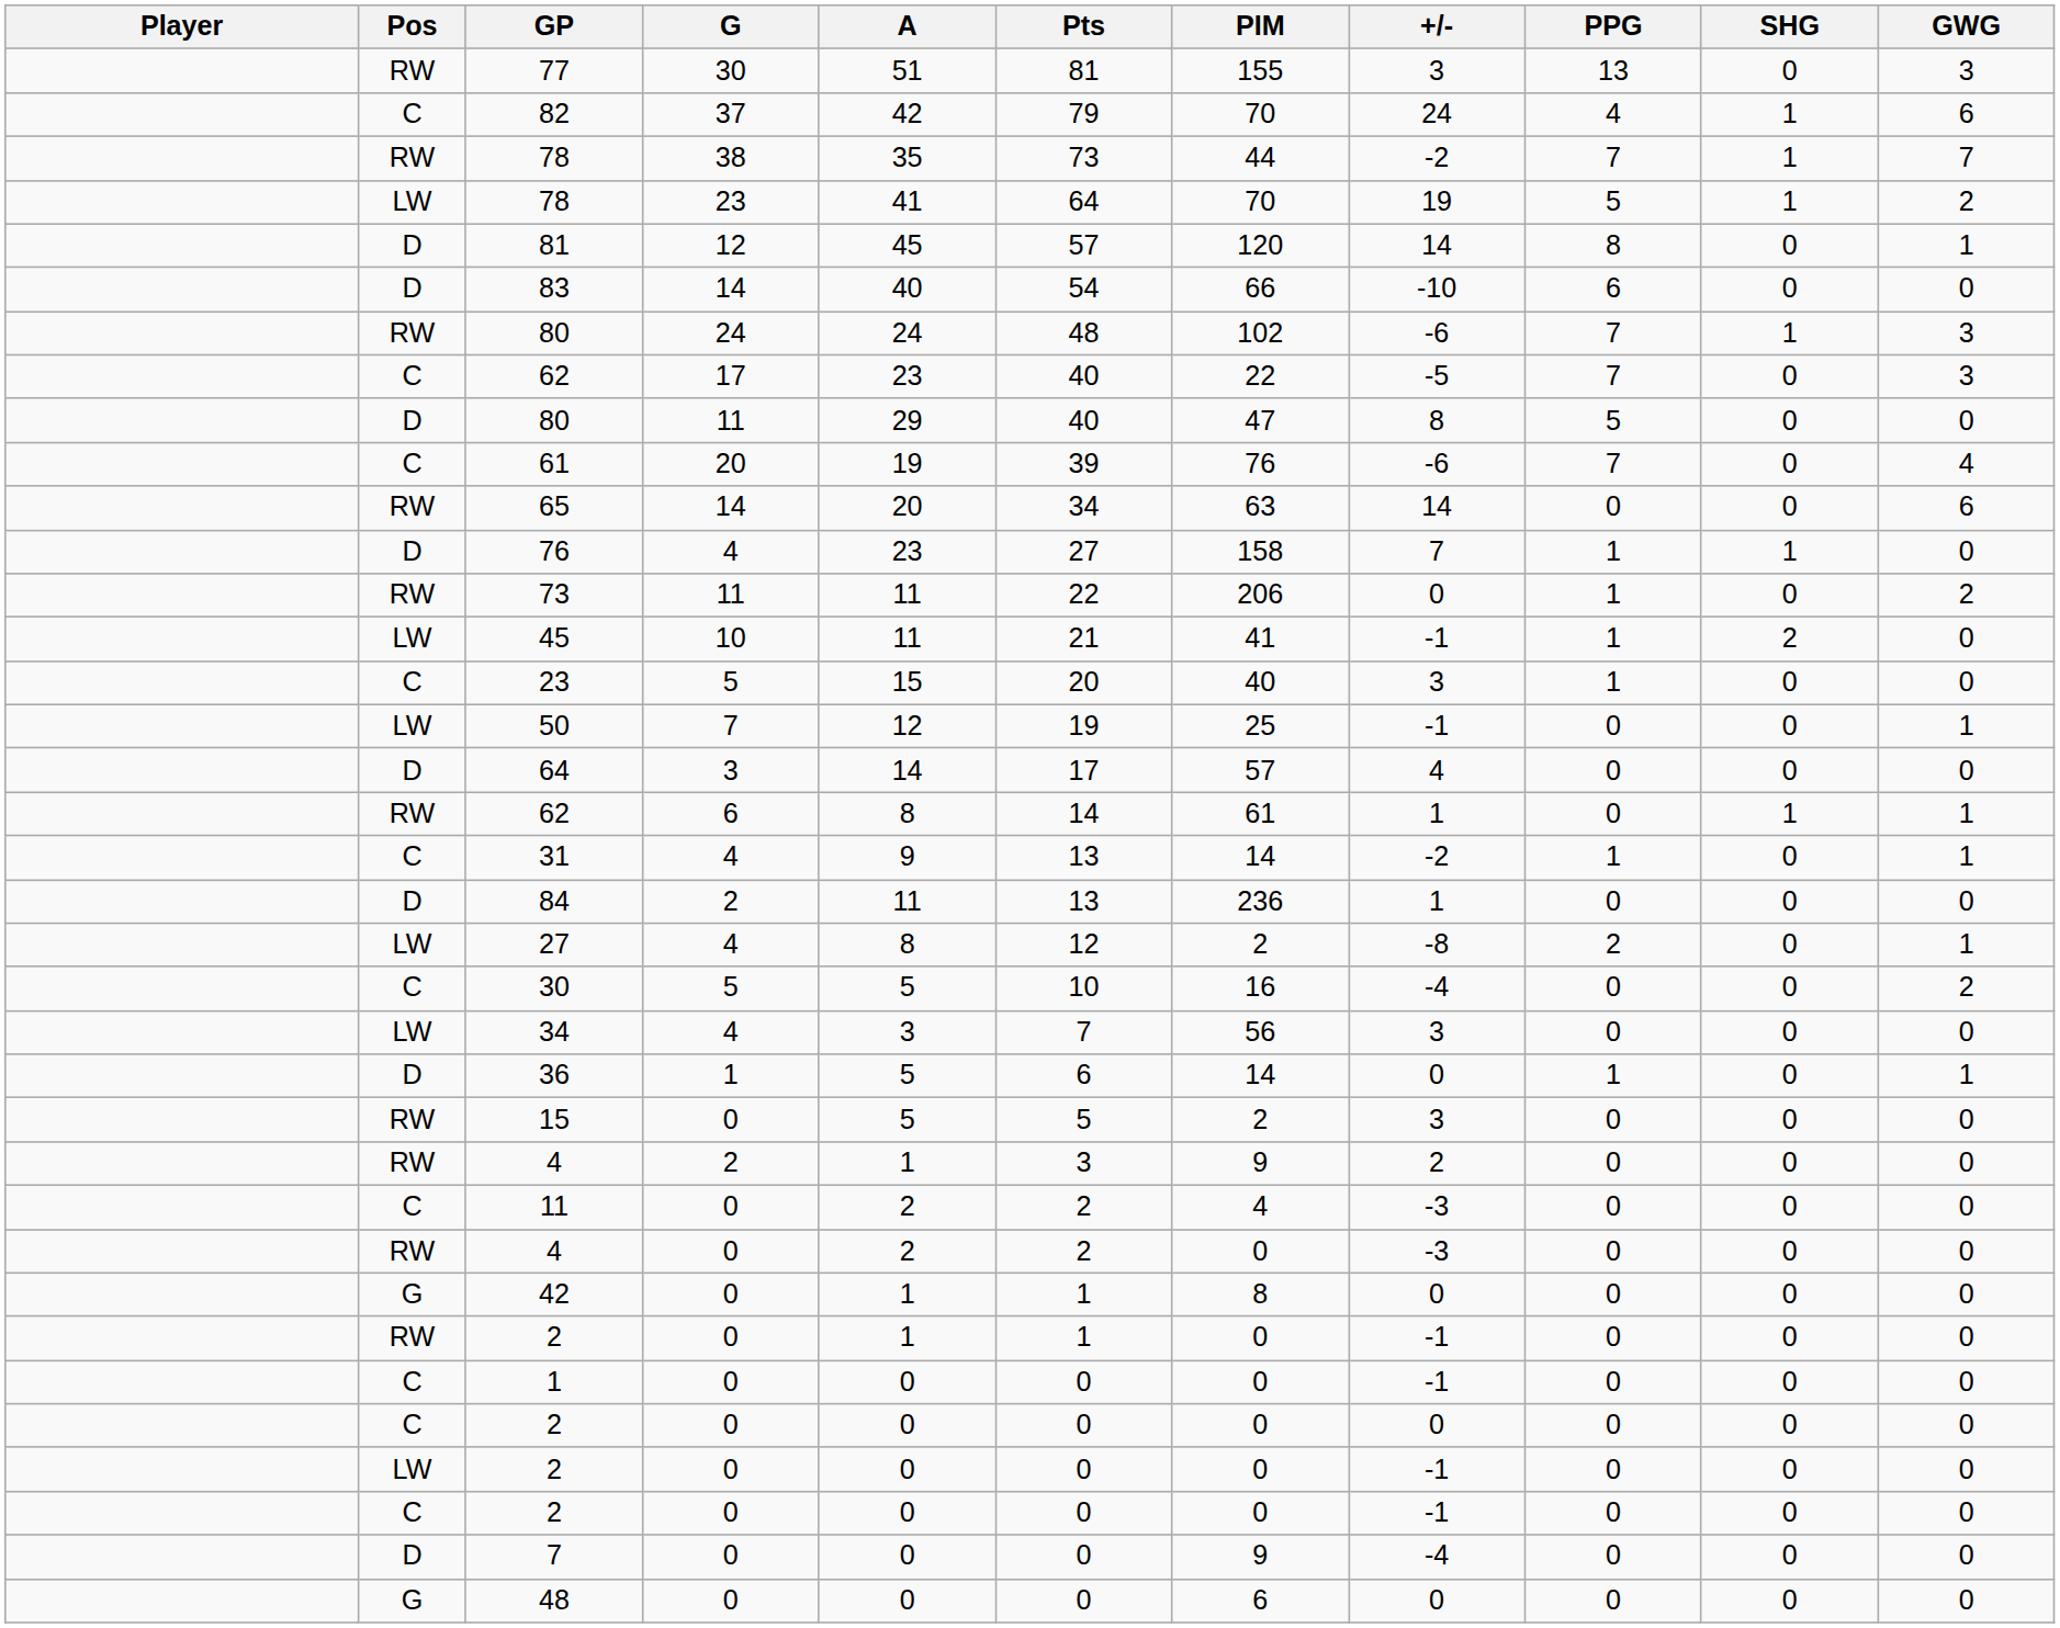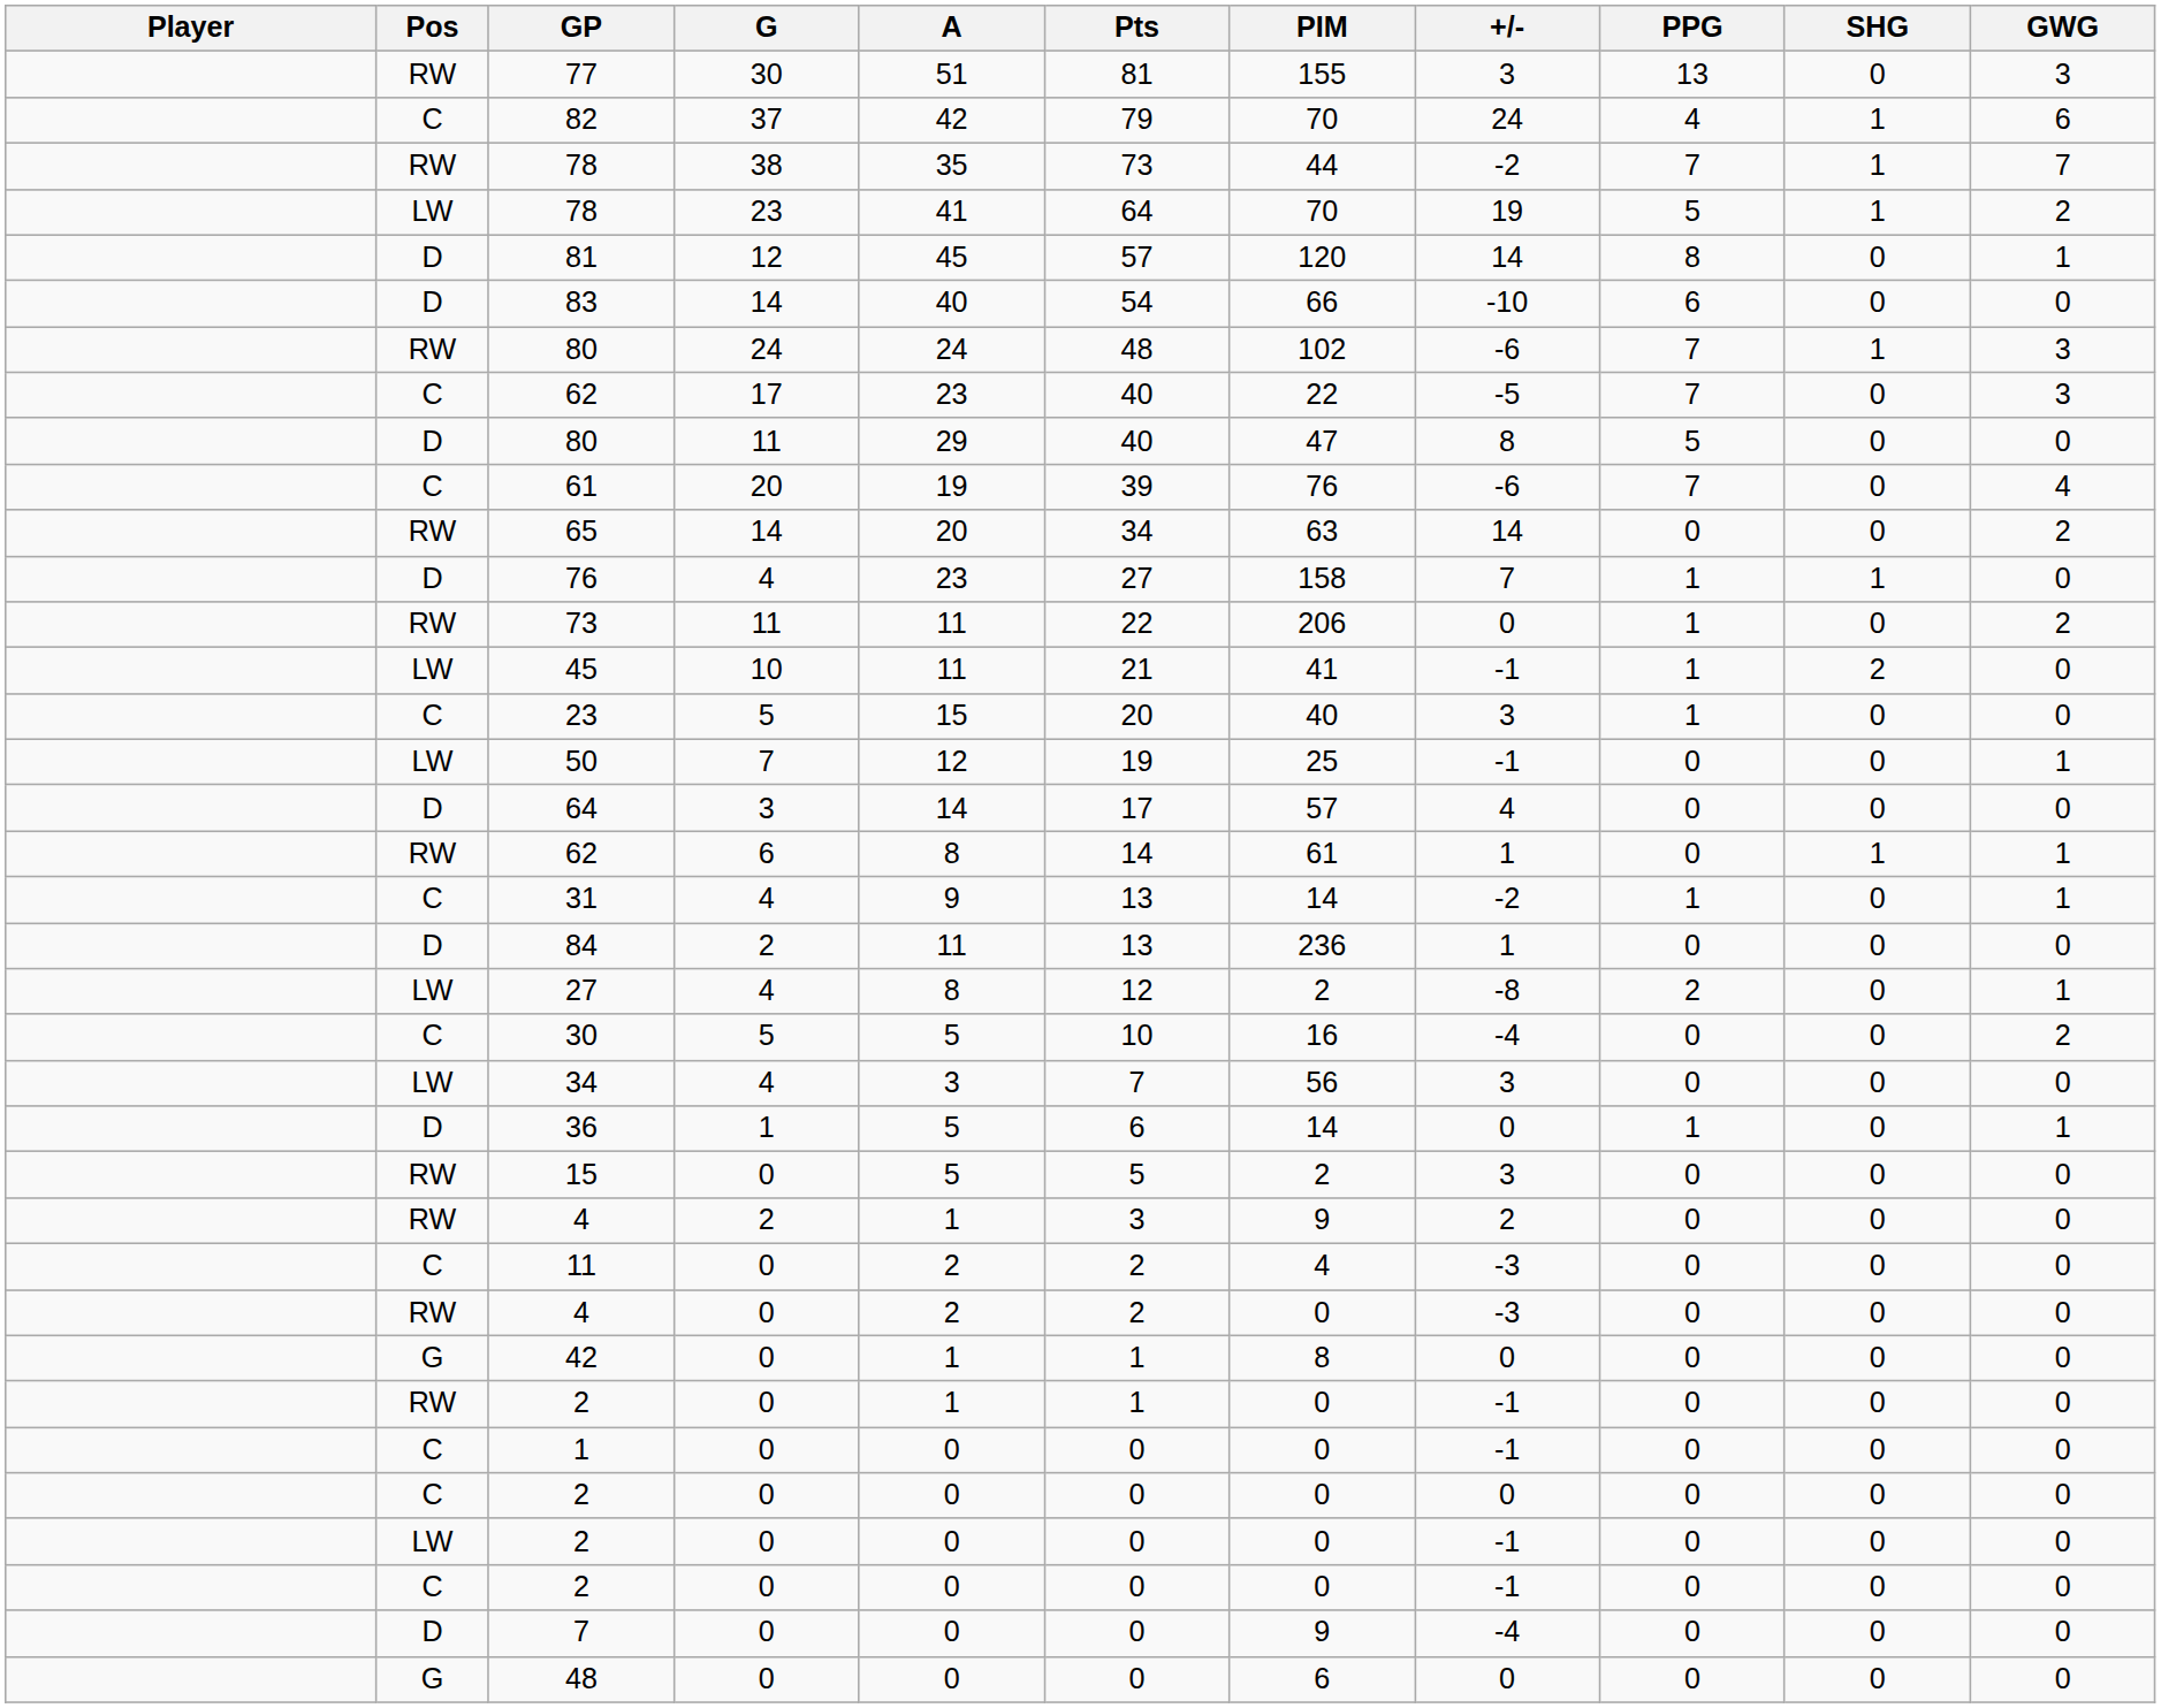65 | GWG: 6 -> 2
